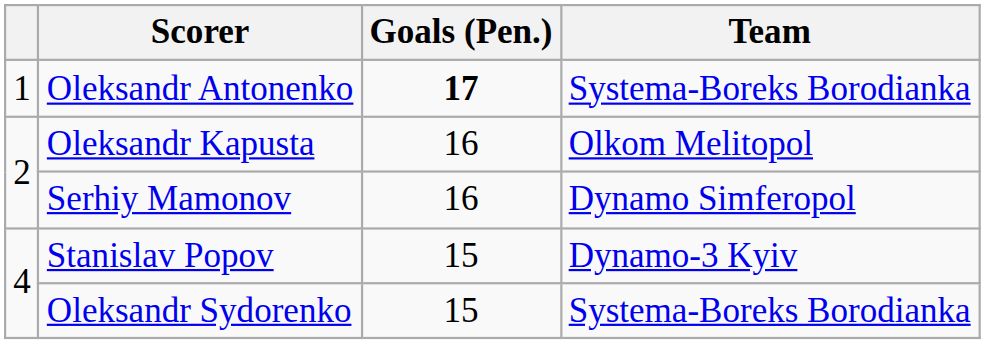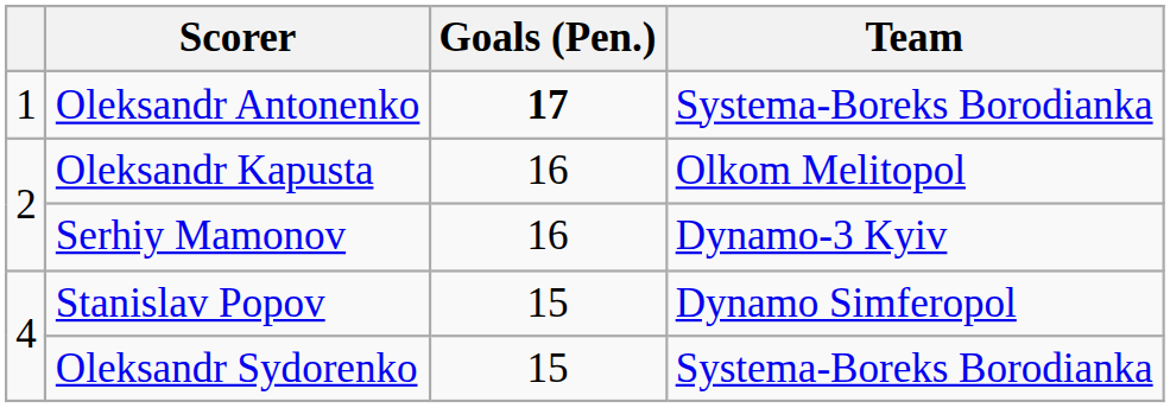Serhiy Mamonov | Team: Dynamo Simferopol -> Dynamo-3 Kyiv
Stanislav Popov | Team: Dynamo-3 Kyiv -> Dynamo Simferopol
